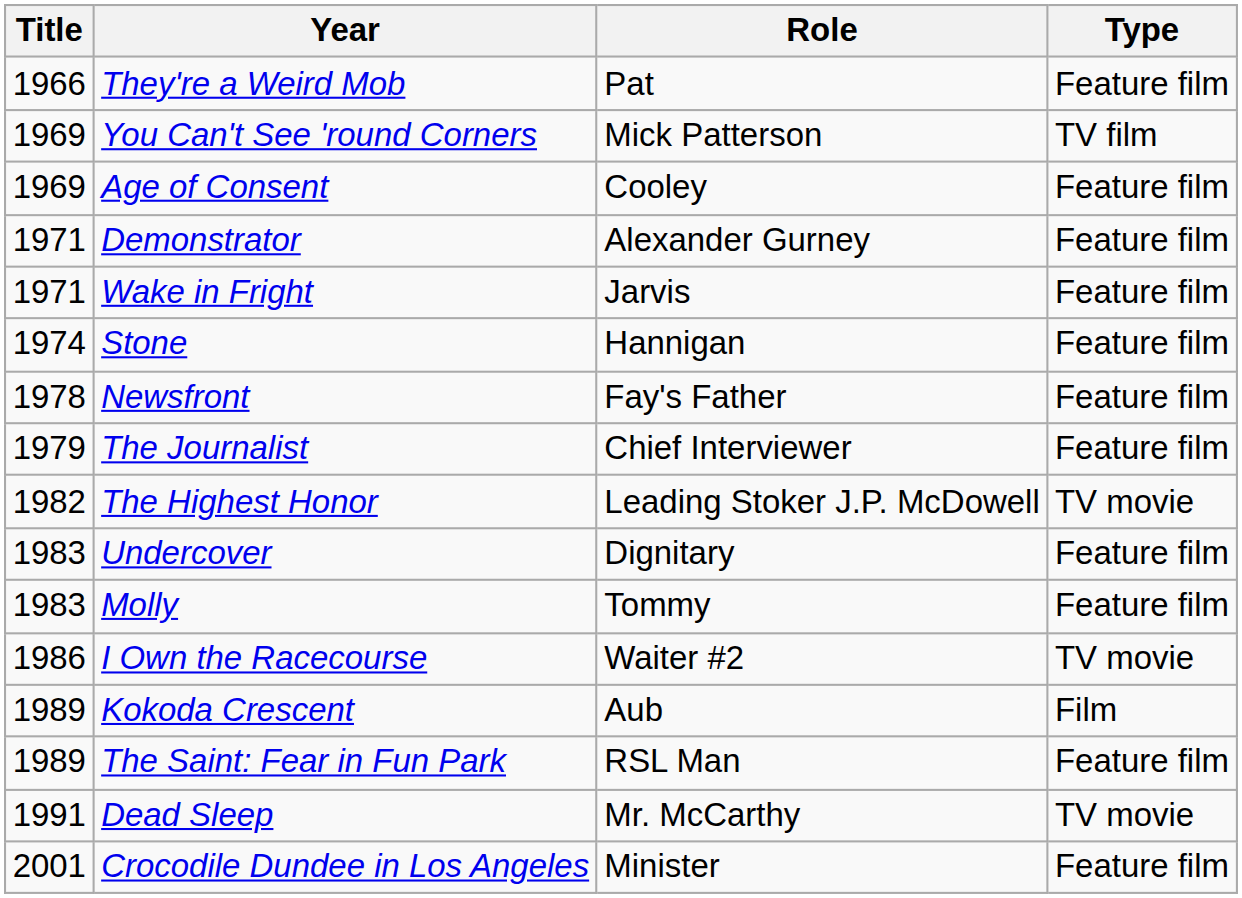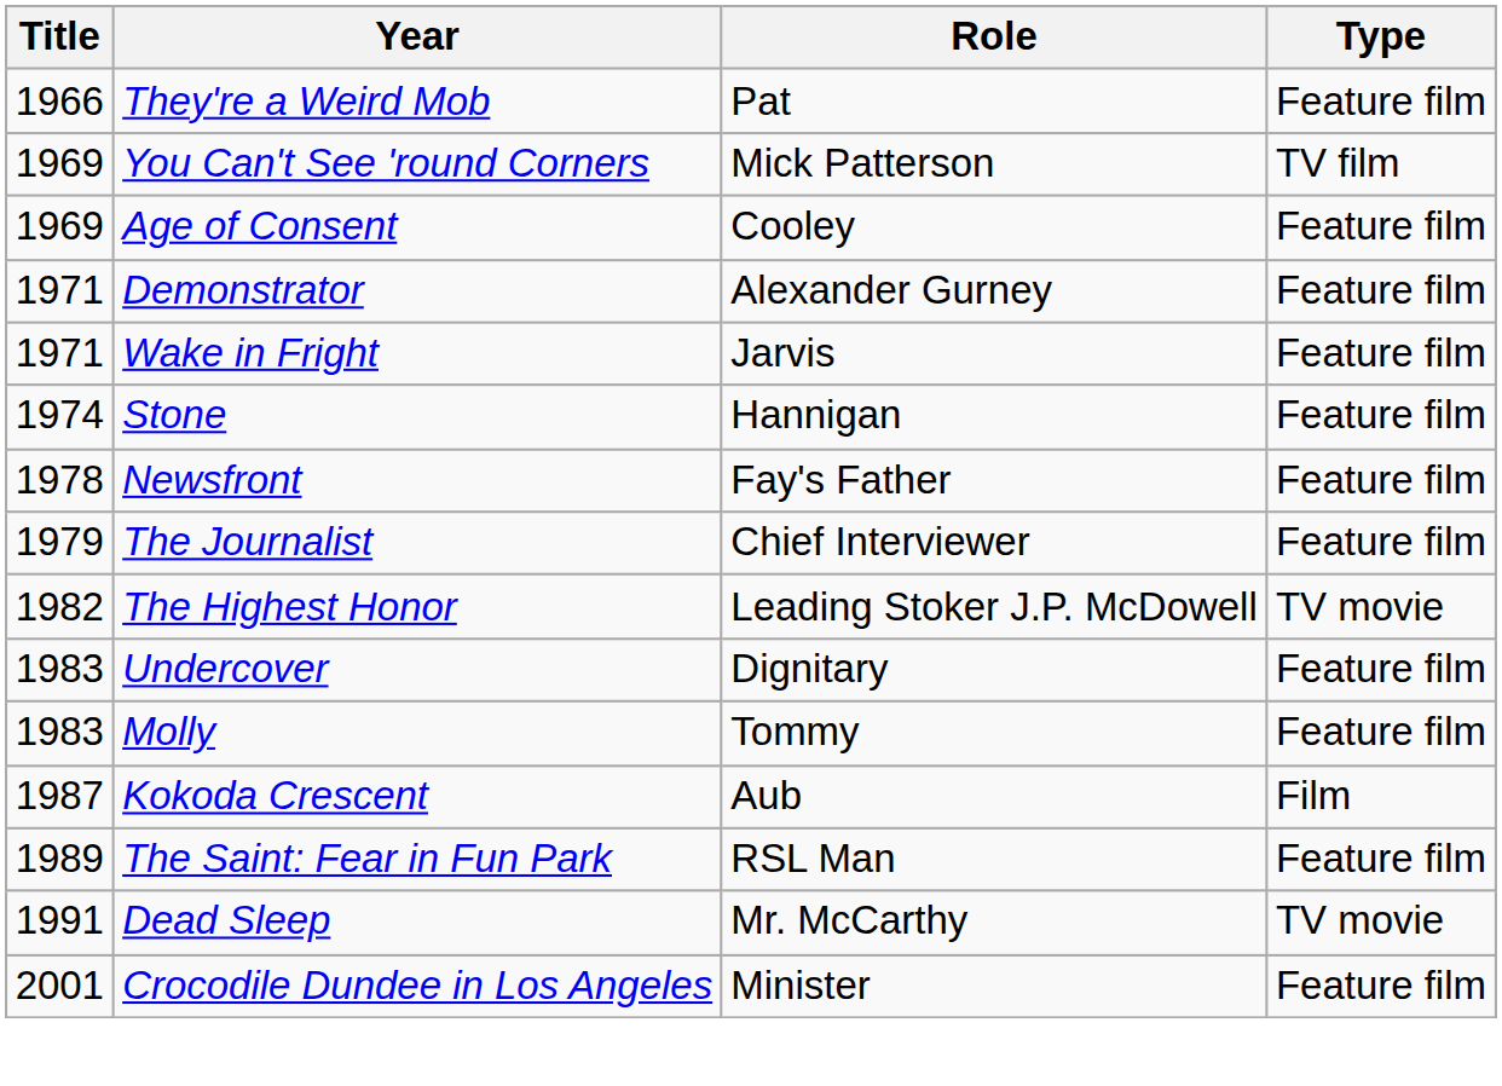- row: 1986 | I Own the Racecourse | Waiter #2 | TV movie
Kokoda Crescent | Title: 1989 -> 1987
